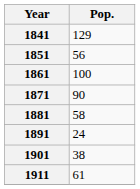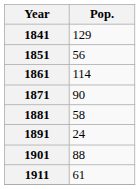1861 | Pop.: 100 -> 114
1901 | Pop.: 38 -> 88
